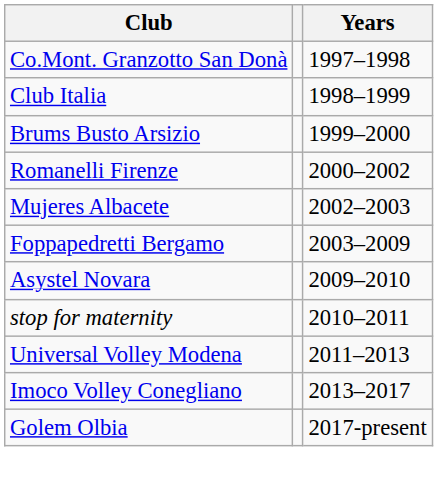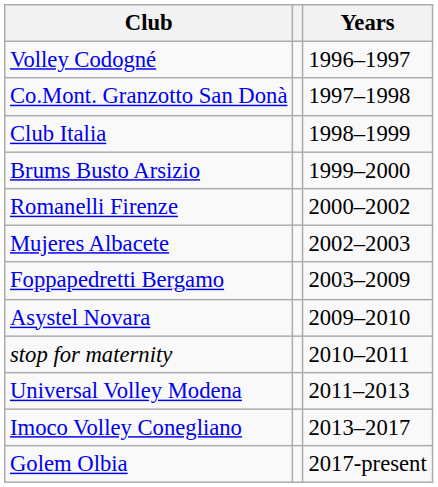+ row: Volley Codogné | 1996–1997
